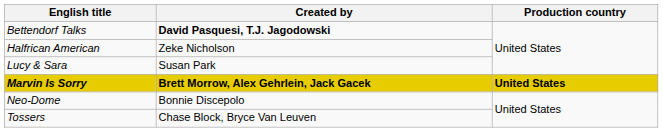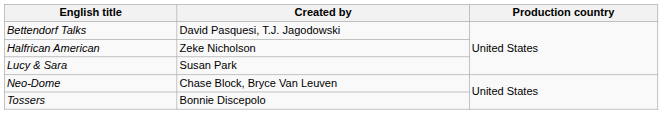Bettendorf Talks | Created by: bold -> normal
- row: Marvin Is Sorry | Brett Morrow, Alex Gehrlein, Jack Gacek | United States
Neo-Dome | Created by: Bonnie Discepolo -> Chase Block, Bryce Van Leuven
Tossers | Created by: Chase Block, Bryce Van Leuven -> Bonnie Discepolo
